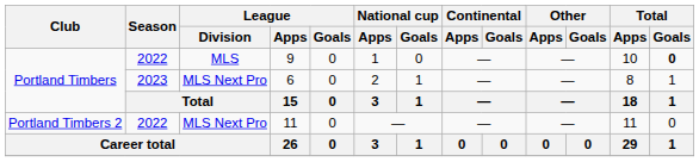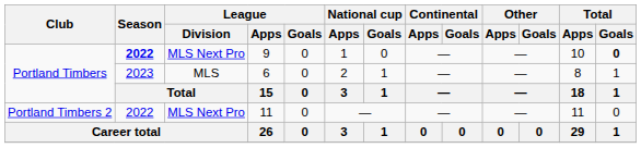9 | Season: normal -> bold
9 | League / Division: MLS -> MLS Next Pro
6 | League / Division: MLS Next Pro -> MLS
